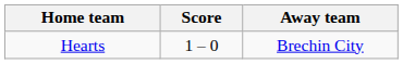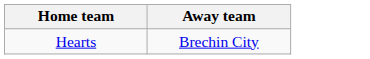- column: Score | 1 – 0
